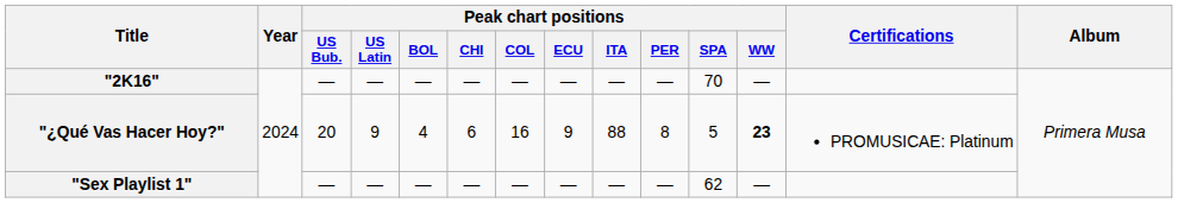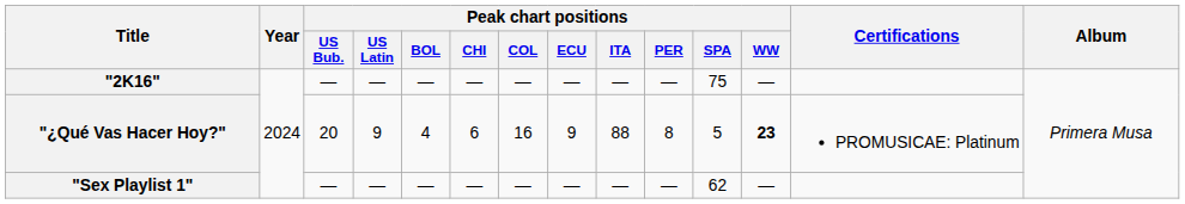"2K16" | Peak chart positions / SPA: 70 -> 75
